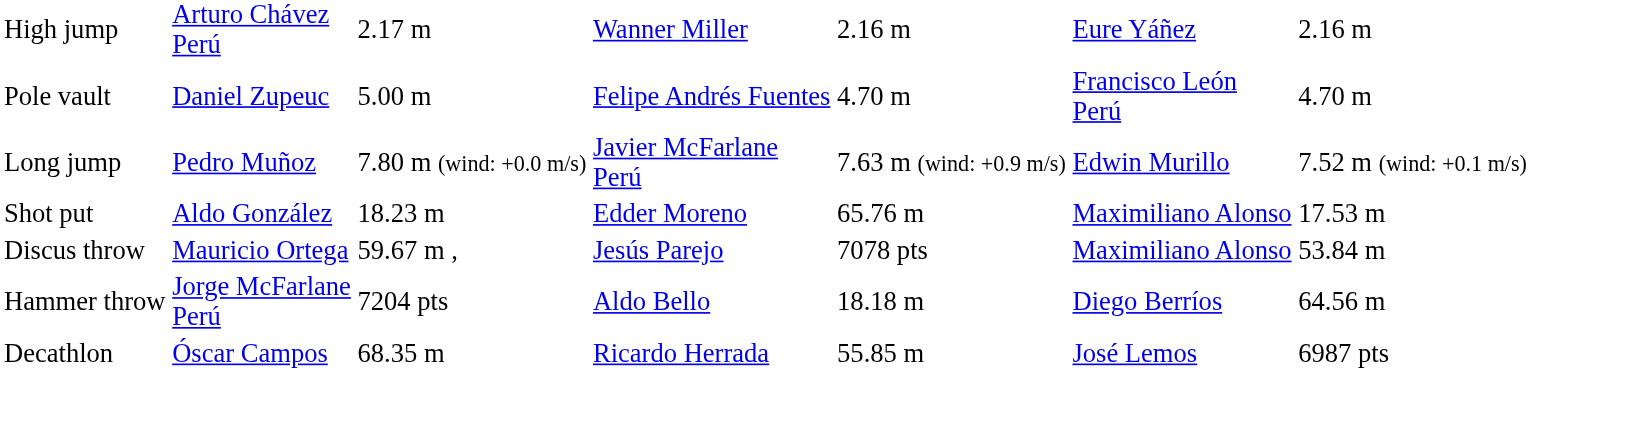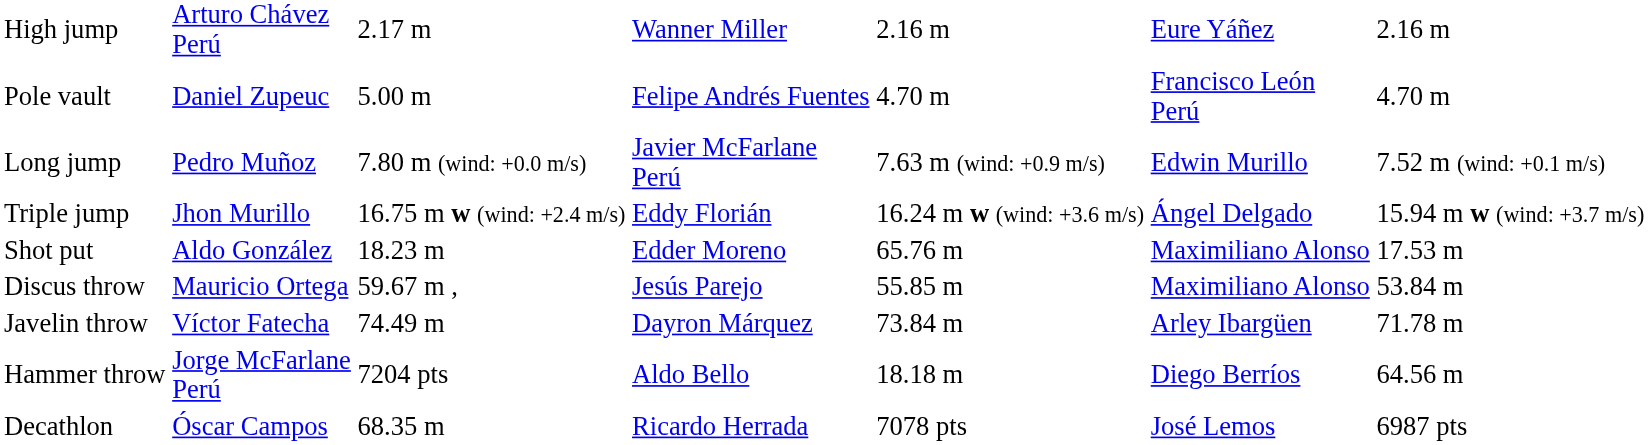+ row: Triple jump | Jhon Murillo | 16.75 m w (wind: +2.4 m/s) | Eddy Florián | 16.24 m w (wind: +3.6 m/s) | Ángel Delgado | 15.94 m w (wind: +3.7 m/s)
Discus throw | column 5: 7078 pts -> 55.85 m
+ row: Javelin throw | Víctor Fatecha | 74.49 m | Dayron Márquez | 73.84 m | Arley Ibargüen | 71.78 m
Decathlon | column 5: 55.85 m -> 7078 pts
